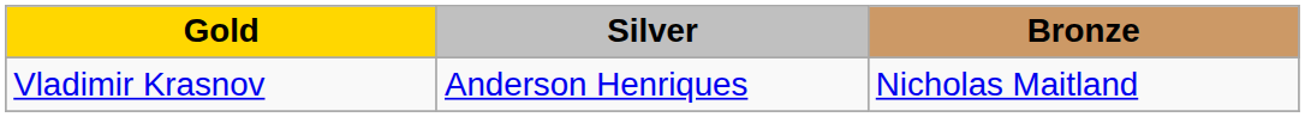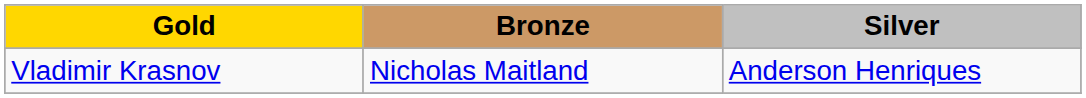columns swapped: Silver <-> Bronze
